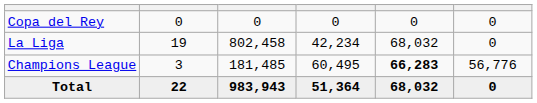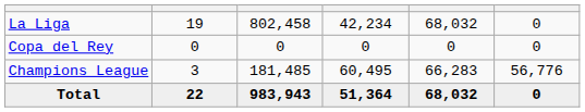rows swapped: La Liga <-> Copa del Rey
Champions League | column 5: bold -> normal
